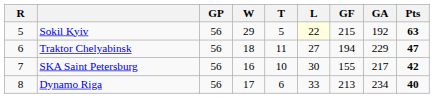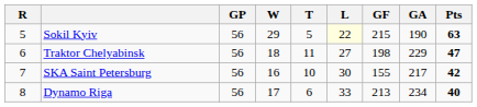Sokil Kyiv | GA: 192 -> 190
Traktor Chelyabinsk | GF: 194 -> 198
